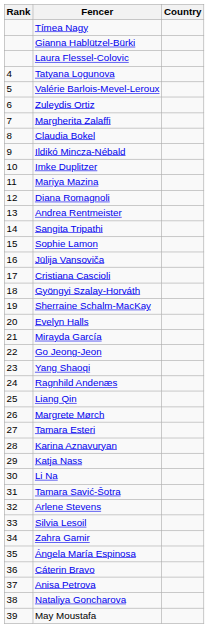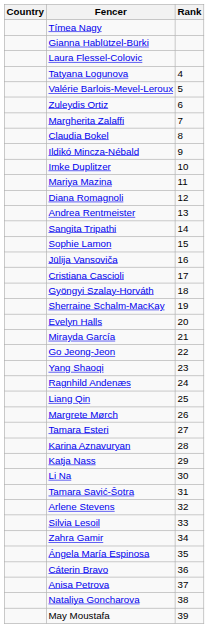columns swapped: Rank <-> Country
